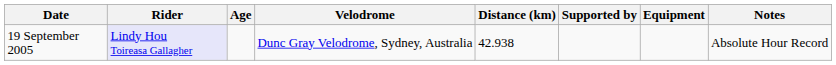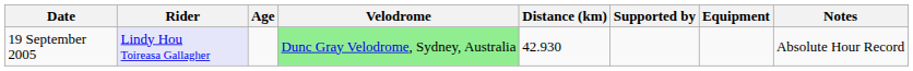19 September 2005 | Velodrome: no background -> lightgreen background
19 September 2005 | Distance (km): 42.938 -> 42.930
